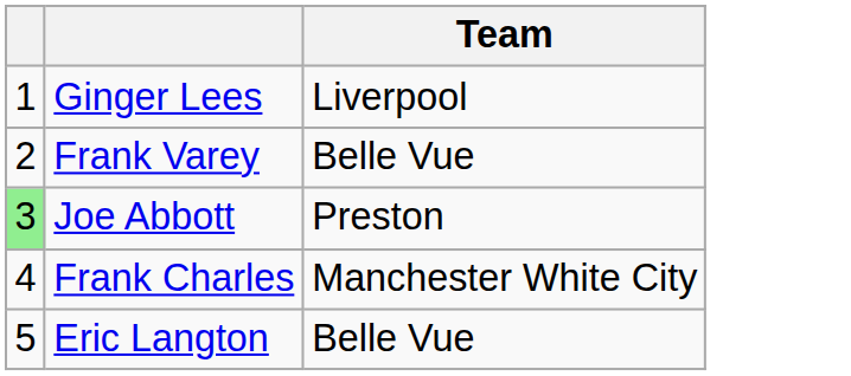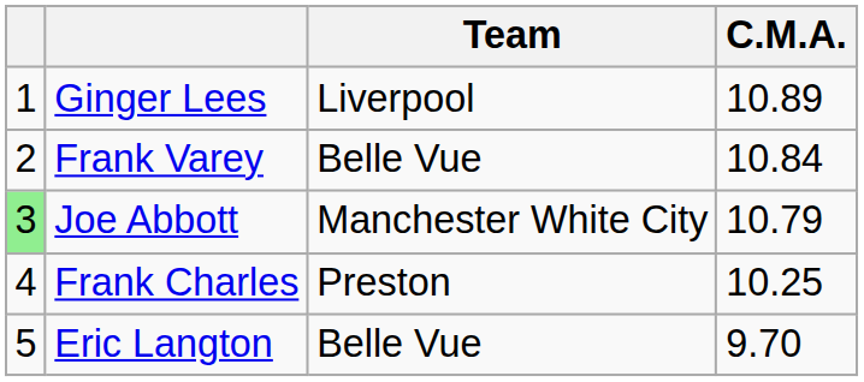+ column: C.M.A. | 10.89 | 10.84 | 10.79 | 10.25 | 9.70
Joe Abbott | Team: Preston -> Manchester White City
Frank Charles | Team: Manchester White City -> Preston
